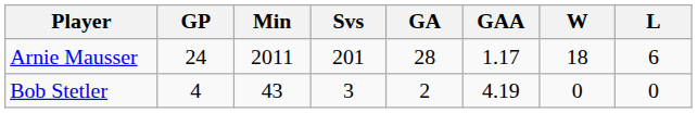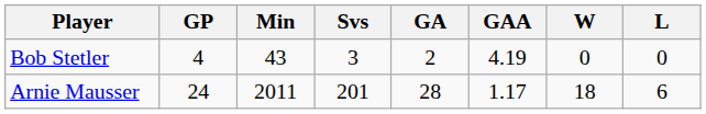rows swapped: Arnie Mausser <-> Bob Stetler
